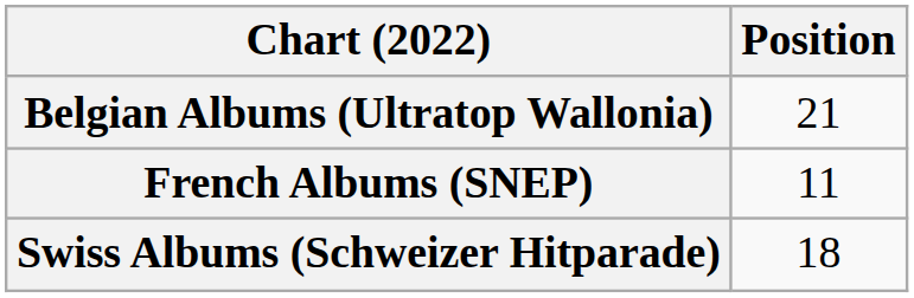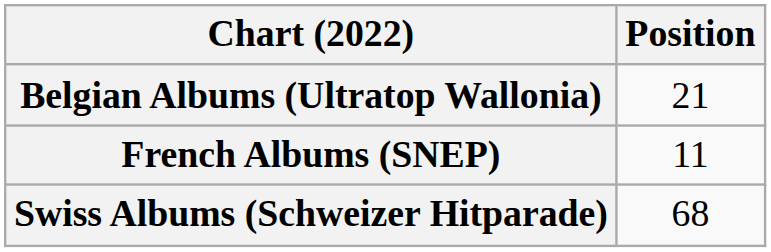Swiss Albums (Schweizer Hitparade) | Position: 18 -> 68
